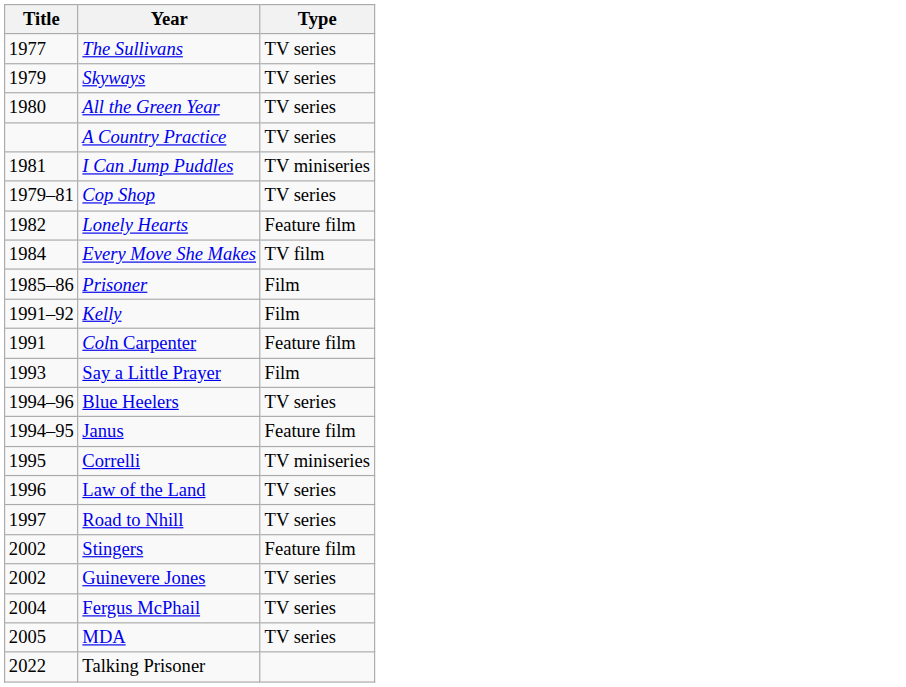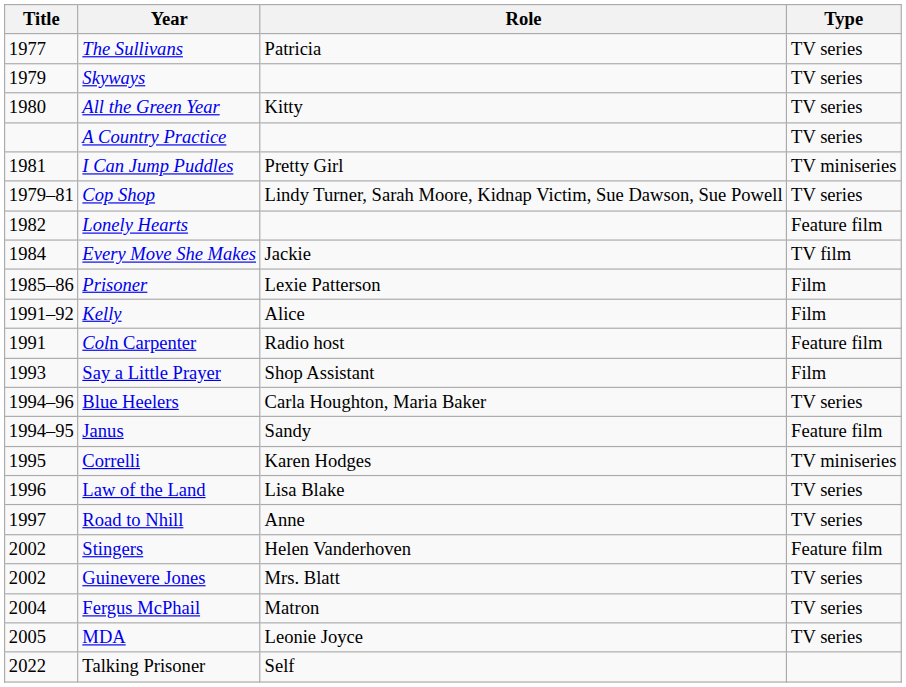+ column: Role | Patricia | Kitty | Pretty Girl | Lindy Turner, Sarah Moore, Kidnap Victim, Sue Dawson, Sue Powell | Jackie | Lexie Patterson | Alice | Radio host | Shop Assistant | Carla Houghton, Maria Baker | Sandy | Karen Hodges | Lisa Blake | Anne | Helen Vanderhoven | Mrs. Blatt | Matron | Leonie Joyce | Self
